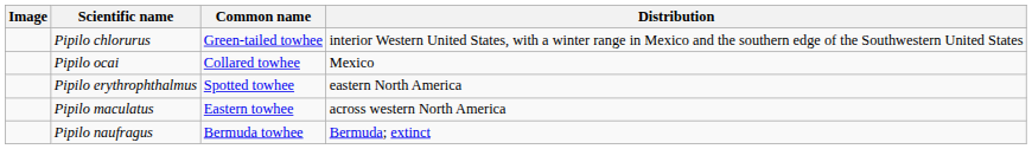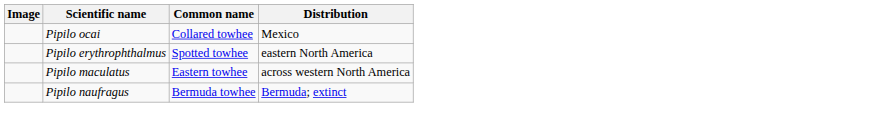- row: Pipilo chlorurus | Green-tailed towhee | interior Western United States, with a winter range in Mexico and the southern edge of the Southwestern United States
